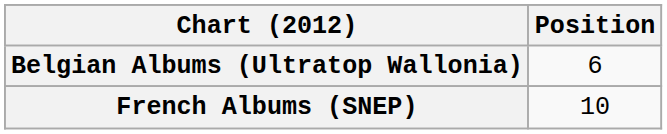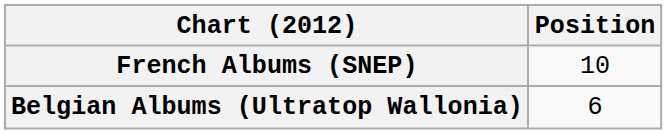rows swapped: Belgian Albums (Ultratop Wallonia) <-> French Albums (SNEP)
